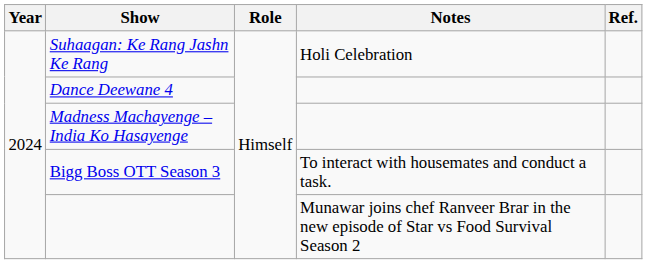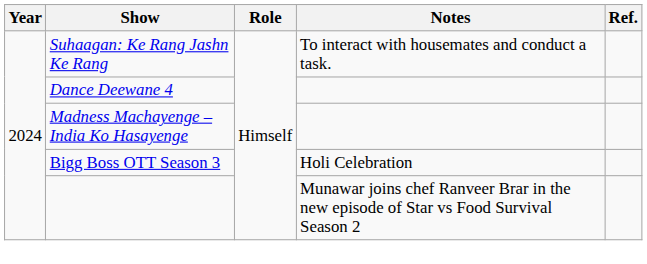Suhaagan: Ke Rang Jashn Ke Rang | Notes: Holi Celebration -> To interact with housemates and conduct a task.
Bigg Boss OTT Season 3 | Notes: To interact with housemates and conduct a task. -> Holi Celebration
